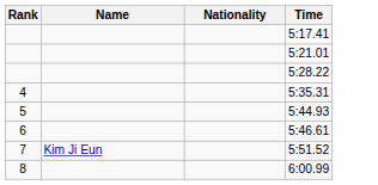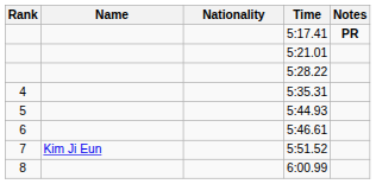+ column: Notes | PR
